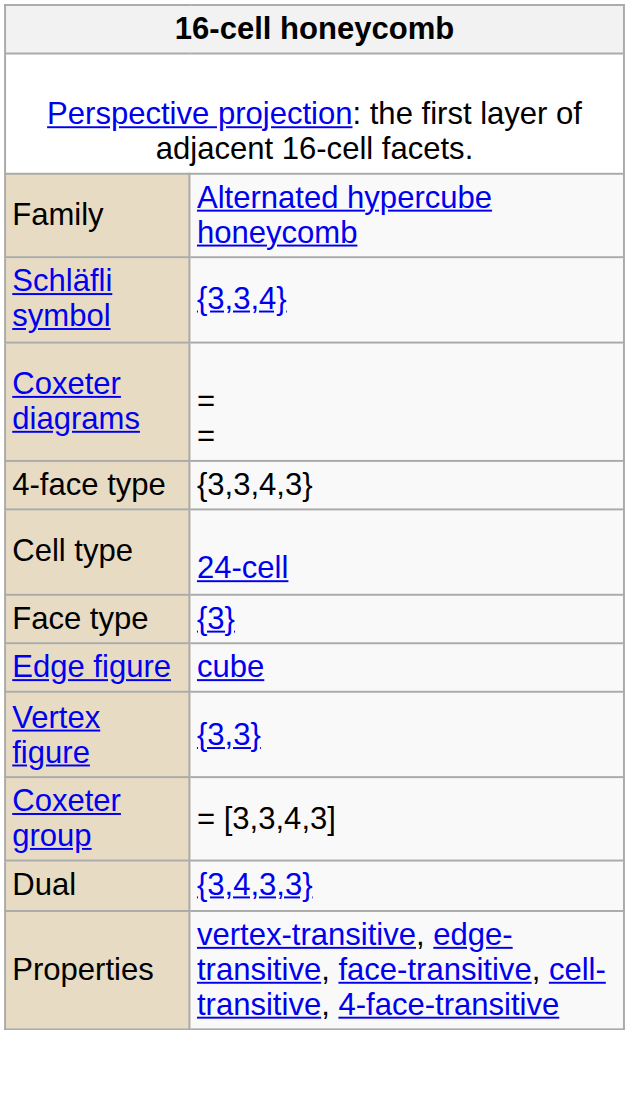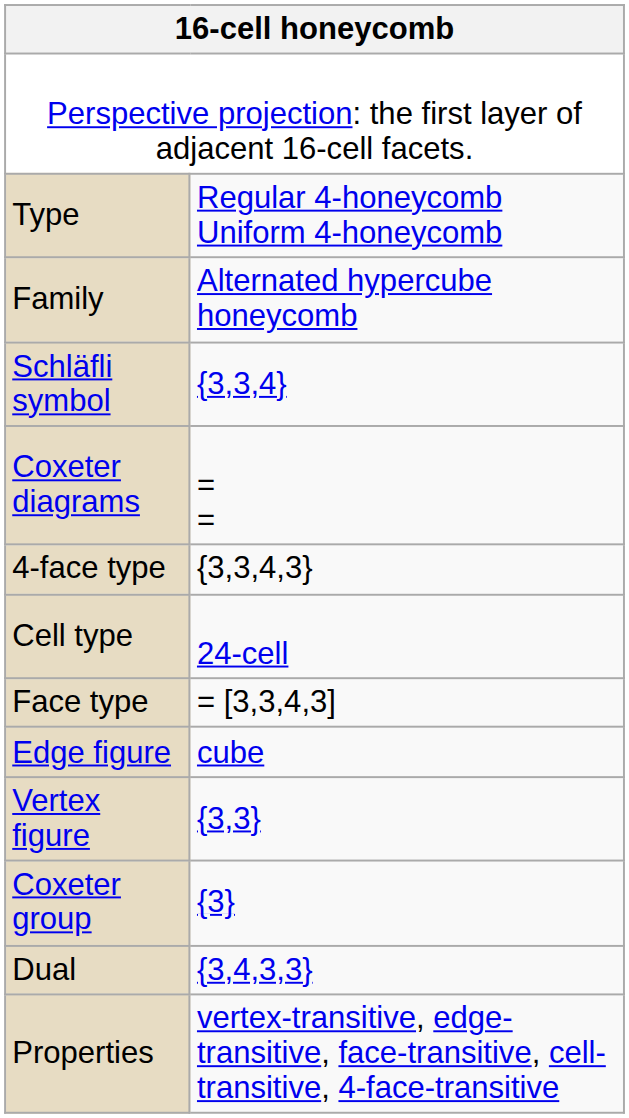+ row: Type | Regular 4-honeycomb Uniform 4-honeycomb
Face type | column 2: {3} -> = [3,3,4,3]
Coxeter group | column 2: = [3,3,4,3] -> {3}
